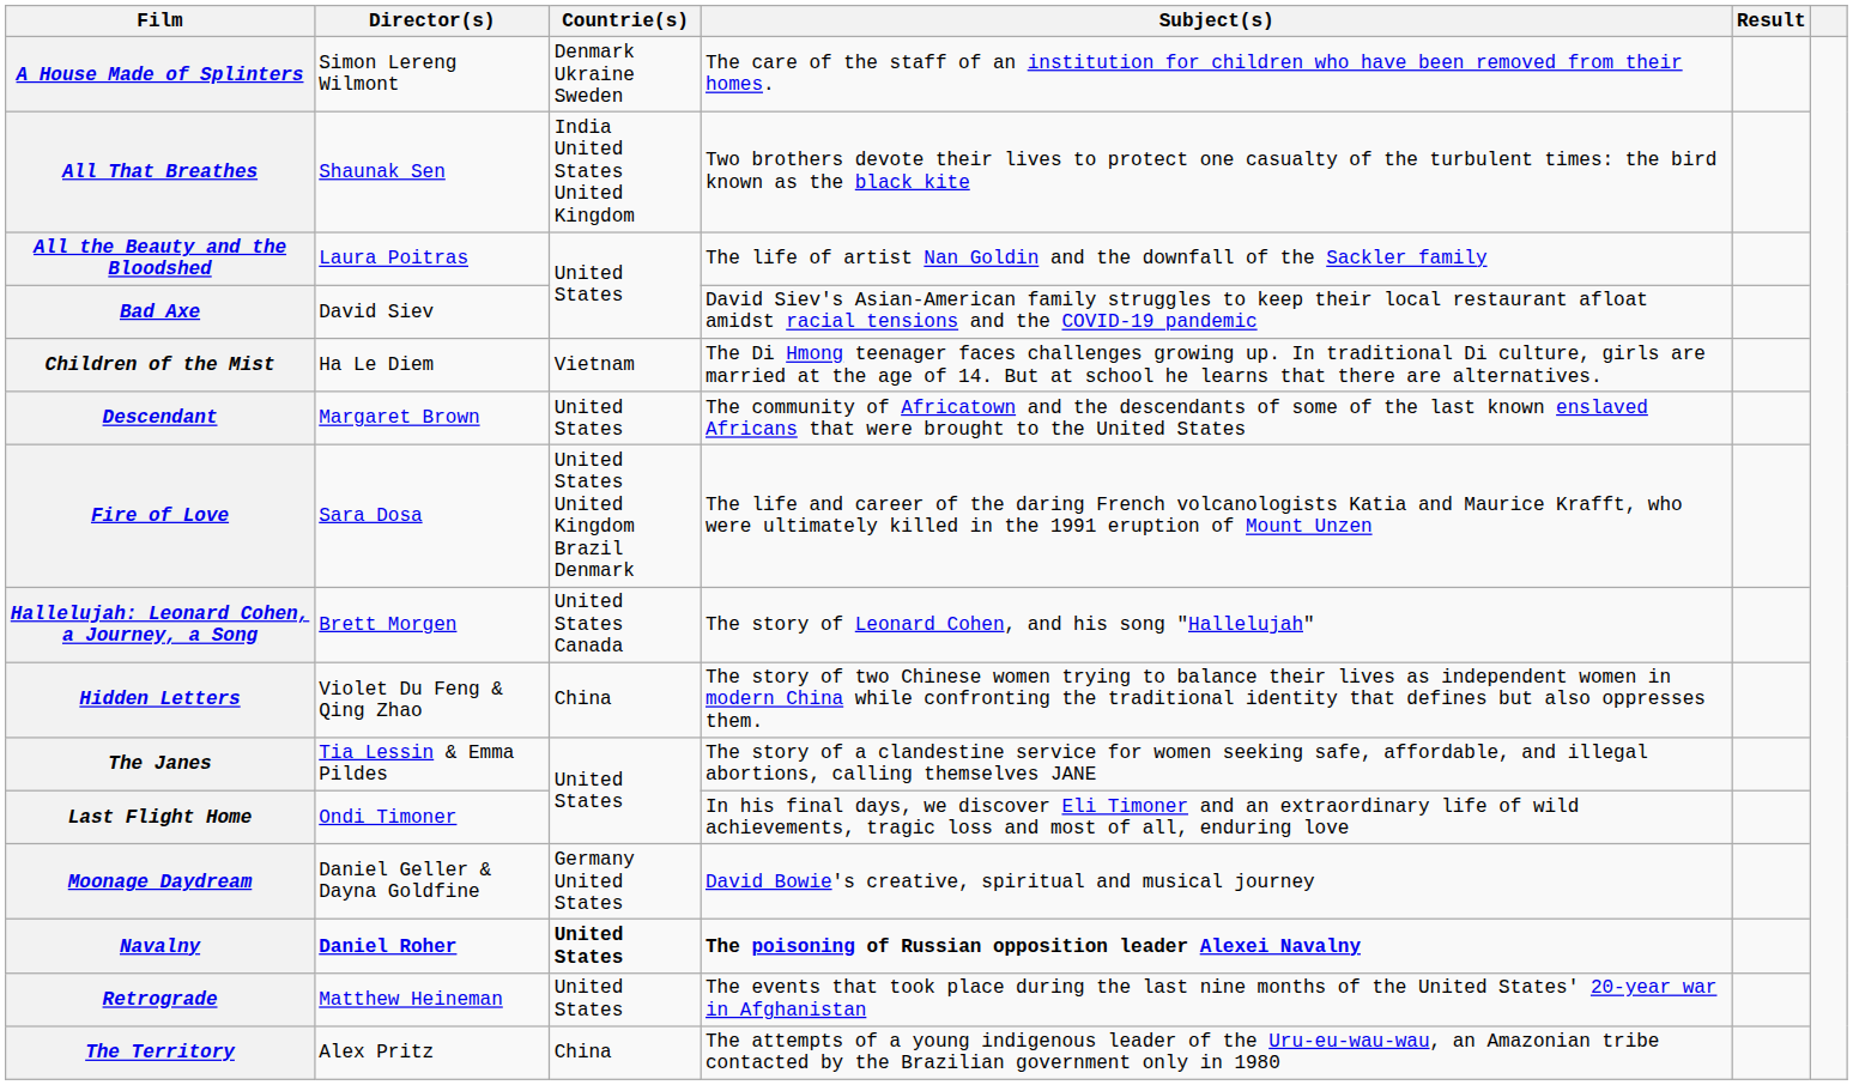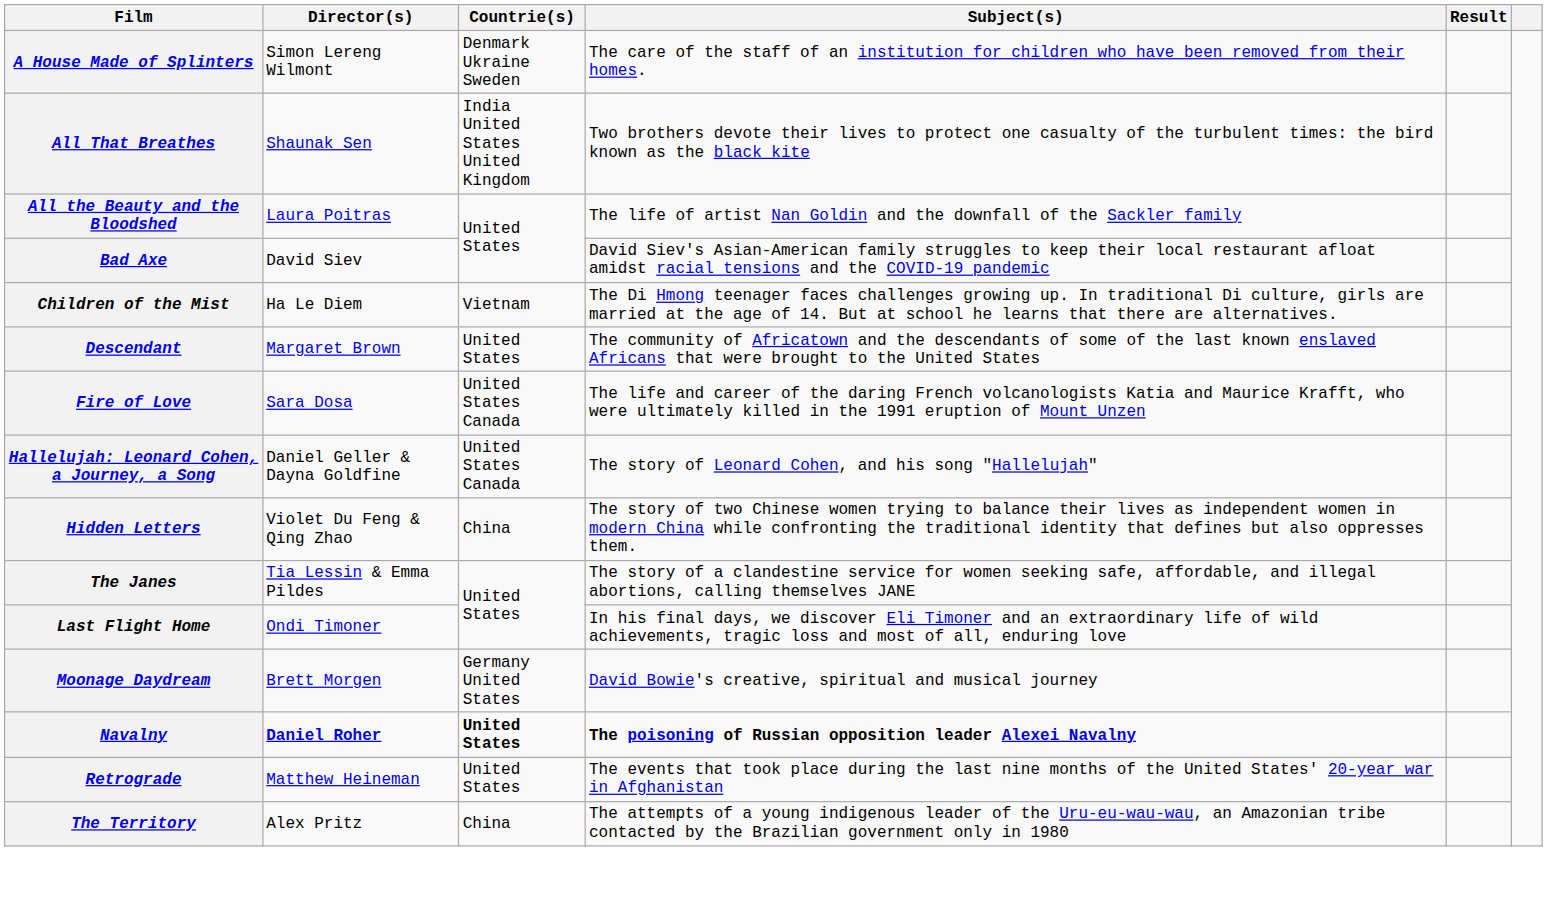Fire of Love | Countrie(s): United States United Kingdom Brazil Denmark -> United States Canada
Hallelujah: Leonard Cohen, a Journey, a Song | Director(s): Brett Morgen -> Daniel Geller & Dayna Goldfine
Moonage Daydream | Director(s): Daniel Geller & Dayna Goldfine -> Brett Morgen
